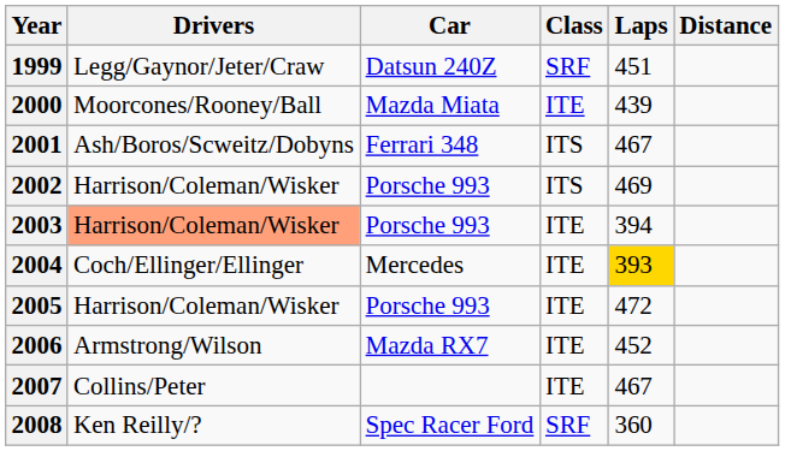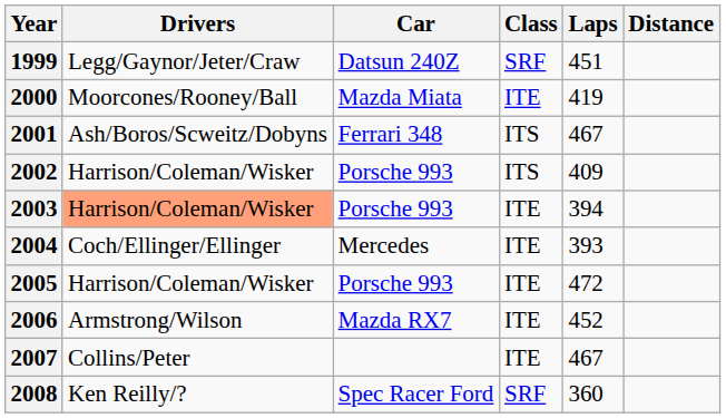2000 | Laps: 439 -> 419
2002 | Laps: 469 -> 409
2004 | Laps: gold background -> no background
